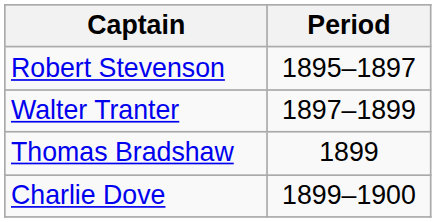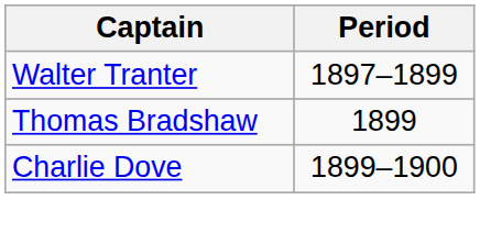- row: Robert Stevenson | 1895–1897
